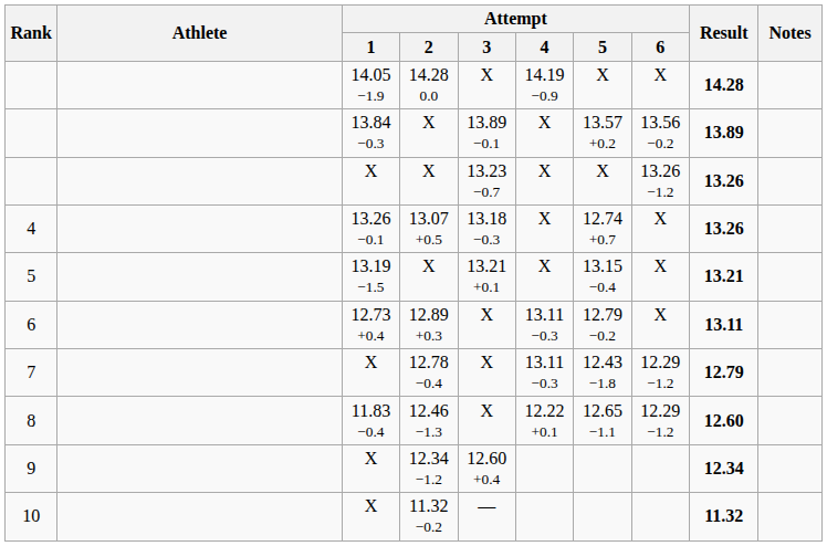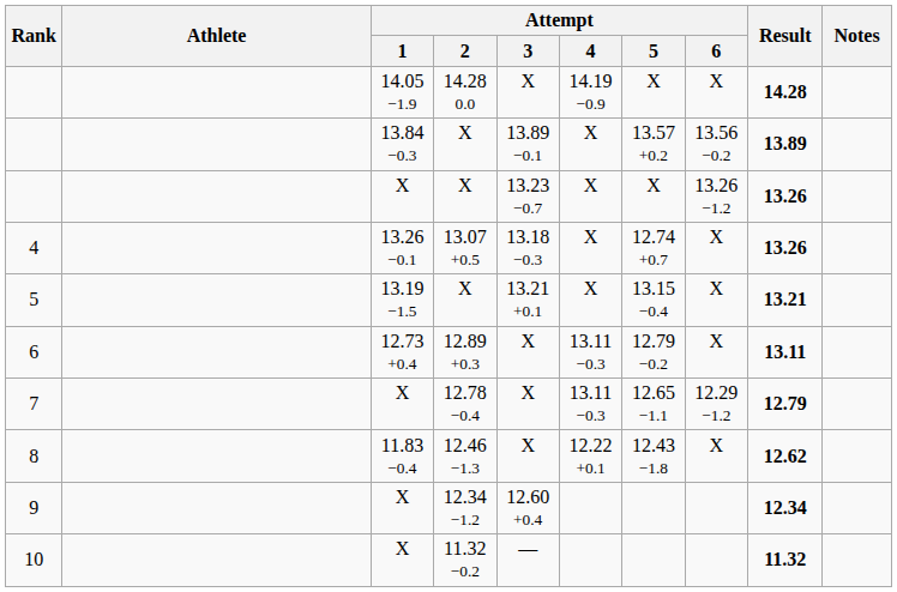7 | Attempt / 5: 12.43 −1.8 -> 12.65 −1.1
8 | Attempt / 5: 12.65 −1.1 -> 12.43 −1.8
8 | Attempt / 6: 12.29 −1.2 -> X
8 | Result: 12.60 -> 12.62
